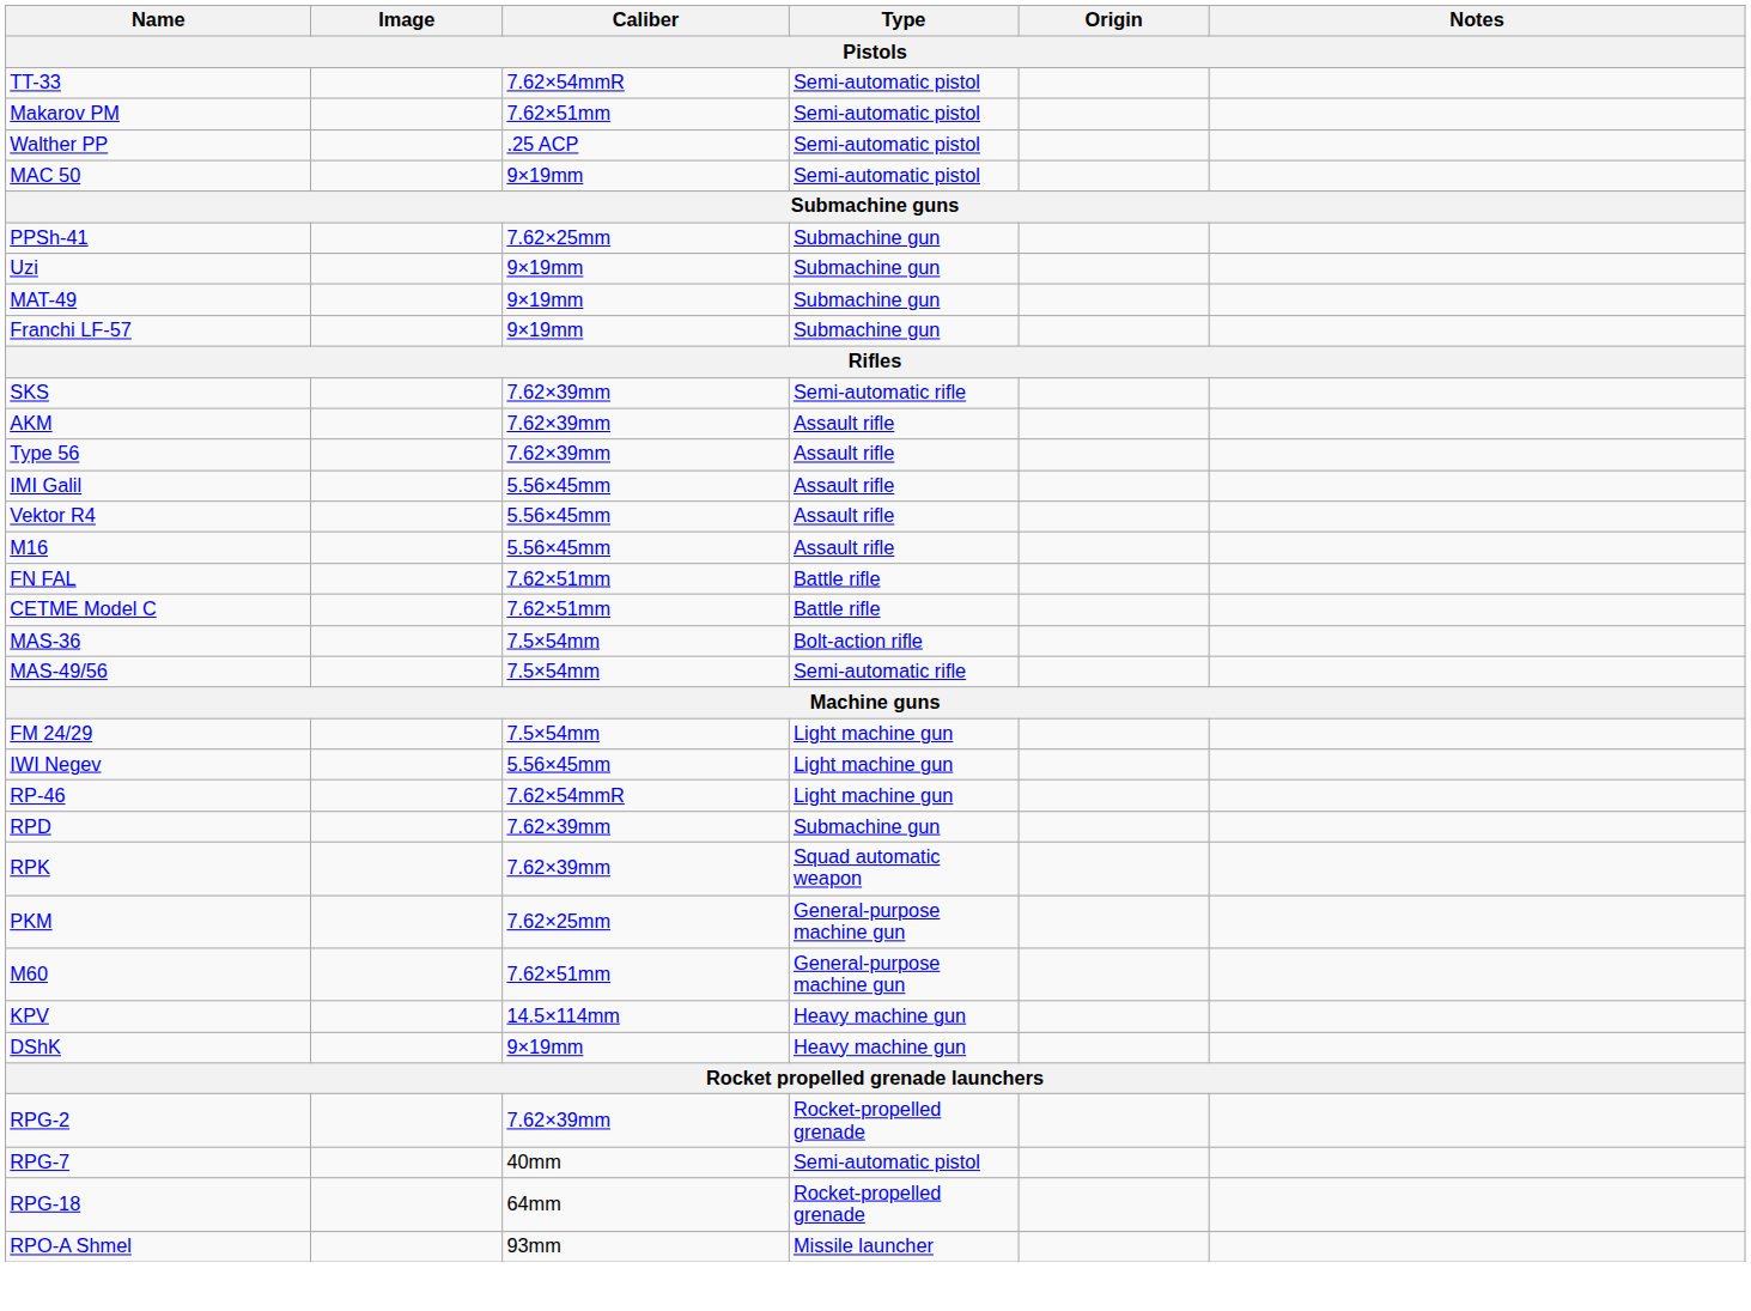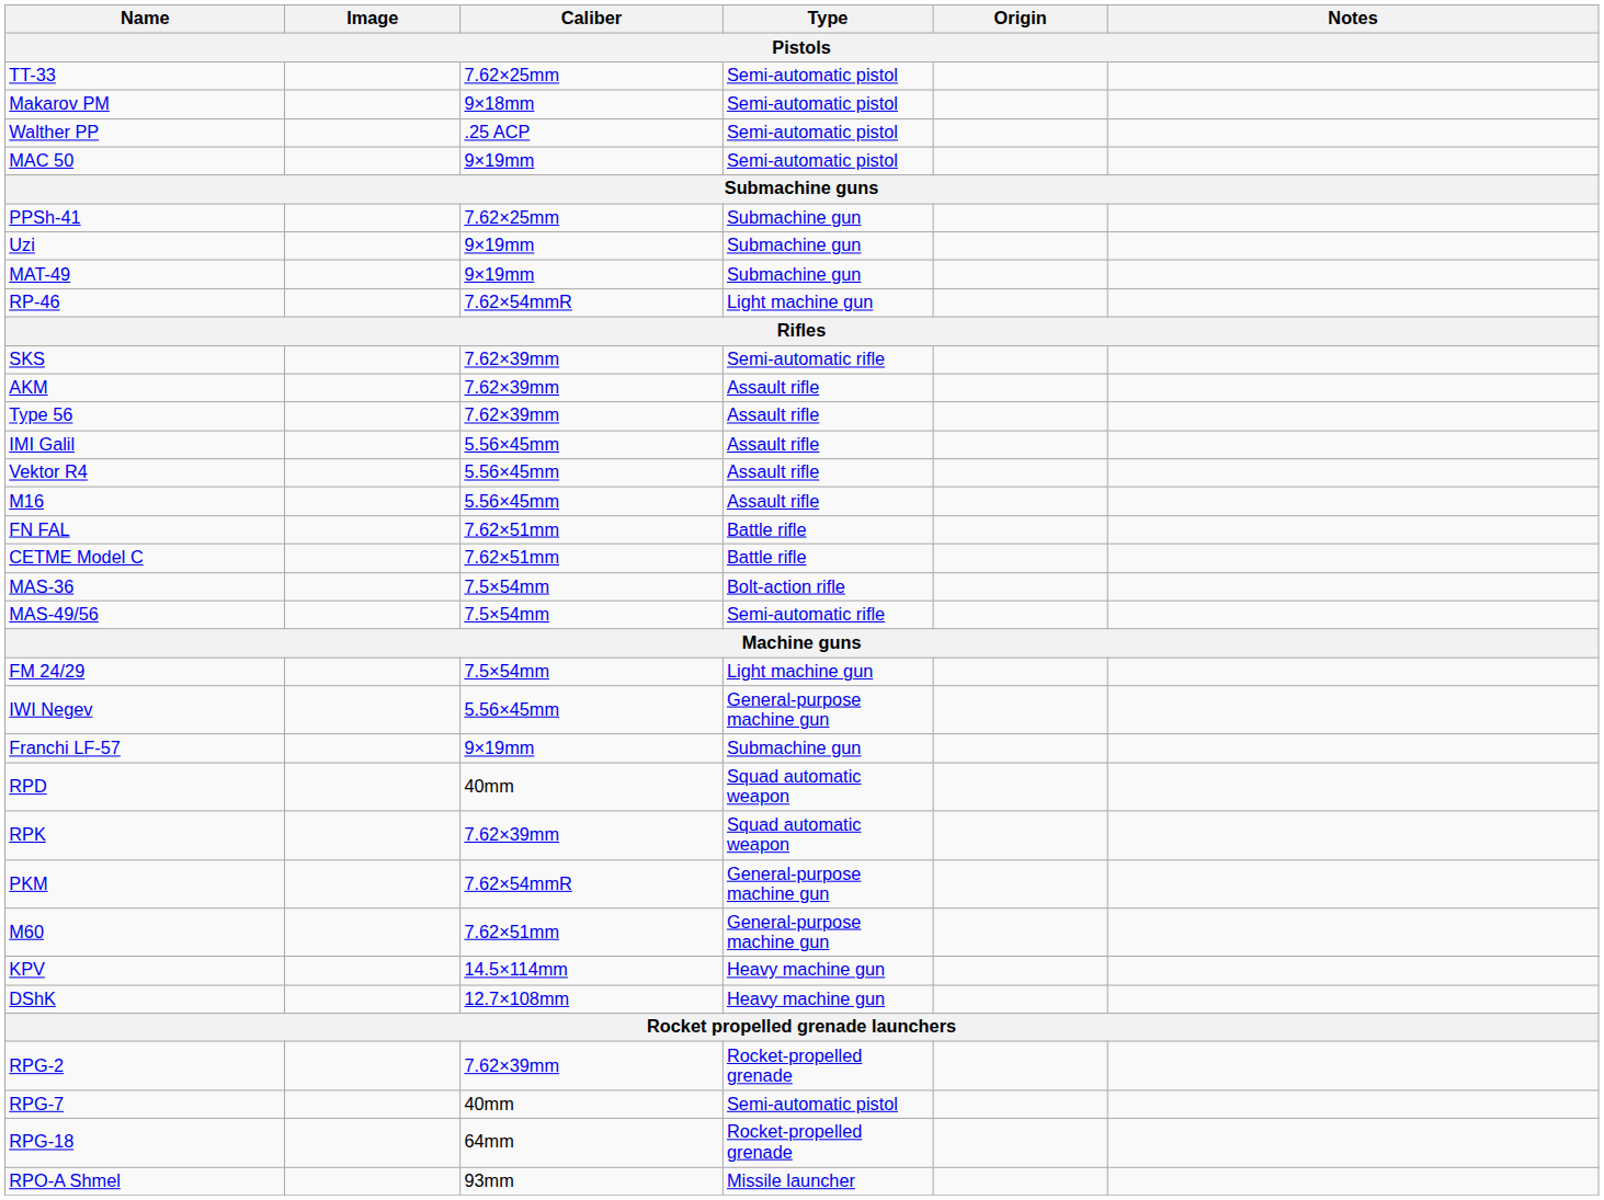TT-33 | Caliber: 7.62×54mmR -> 7.62×25mm
Makarov PM | Caliber: 7.62×51mm -> 9×18mm
rows swapped: Franchi LF-57 <-> RP-46
IWI Negev | Type: Light machine gun -> General-purpose machine gun
RPD | Caliber: 7.62×39mm -> 40mm
RPD | Type: Submachine gun -> Squad automatic weapon
PKM | Caliber: 7.62×25mm -> 7.62×54mmR
DShK | Caliber: 9×19mm -> 12.7×108mm
